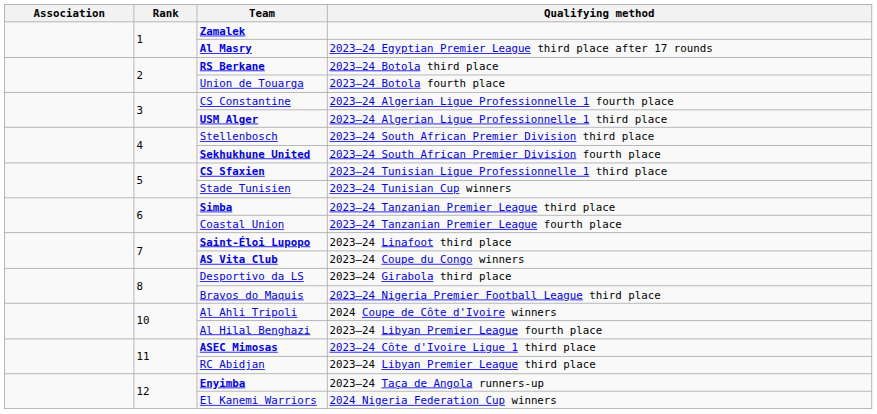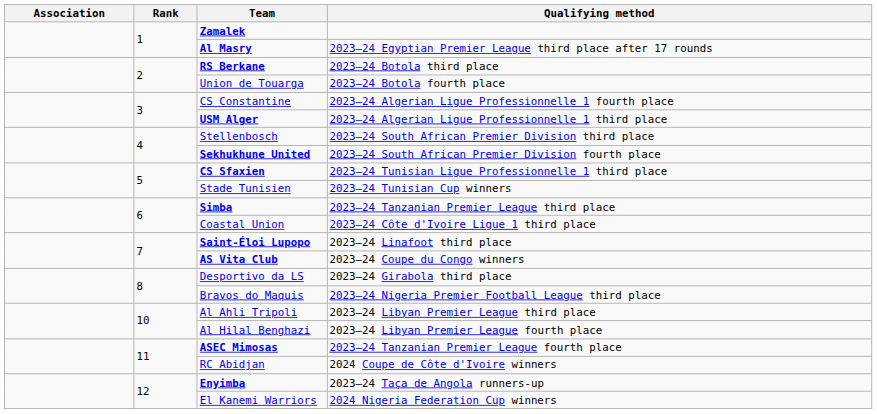Coastal Union | Qualifying method: 2023–24 Tanzanian Premier League fourth place -> 2023–24 Côte d'Ivoire Ligue 1 third place
Al Ahli Tripoli | Qualifying method: 2024 Coupe de Côte d'Ivoire winners -> 2023–24 Libyan Premier League third place
ASEC Mimosas | Qualifying method: 2023–24 Côte d'Ivoire Ligue 1 third place -> 2023–24 Tanzanian Premier League fourth place
RC Abidjan | Qualifying method: 2023–24 Libyan Premier League third place -> 2024 Coupe de Côte d'Ivoire winners
